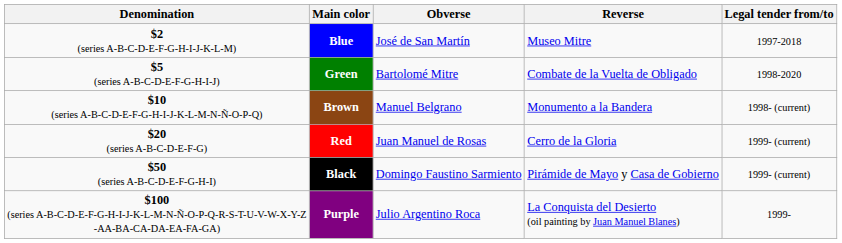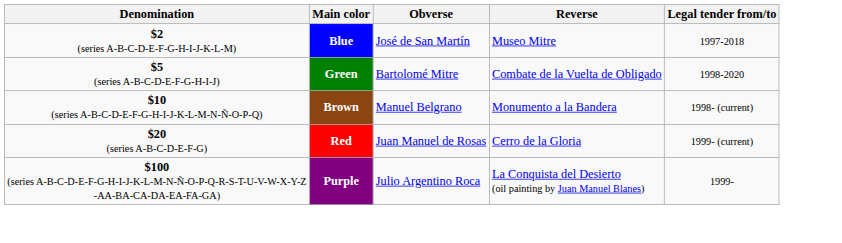- row: $50 (series A-B-C-D-E-F-G-H-I) | Black | Domingo Faustino Sarmiento | Pirámide de Mayo y Casa de Gobierno | 1999- (current)
